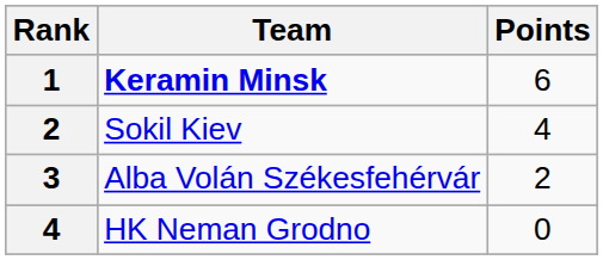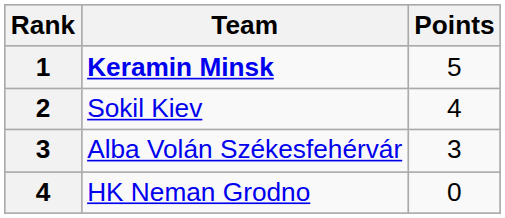Keramin Minsk | Points: 6 -> 5
Alba Volán Székesfehérvár | Points: 2 -> 3
